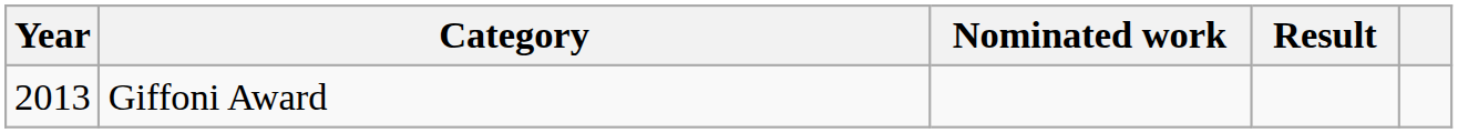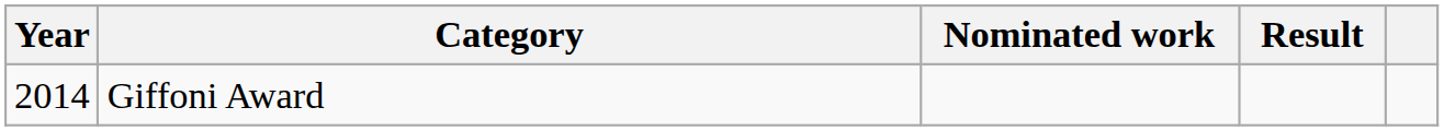Giffoni Award | Year: 2013 -> 2014
